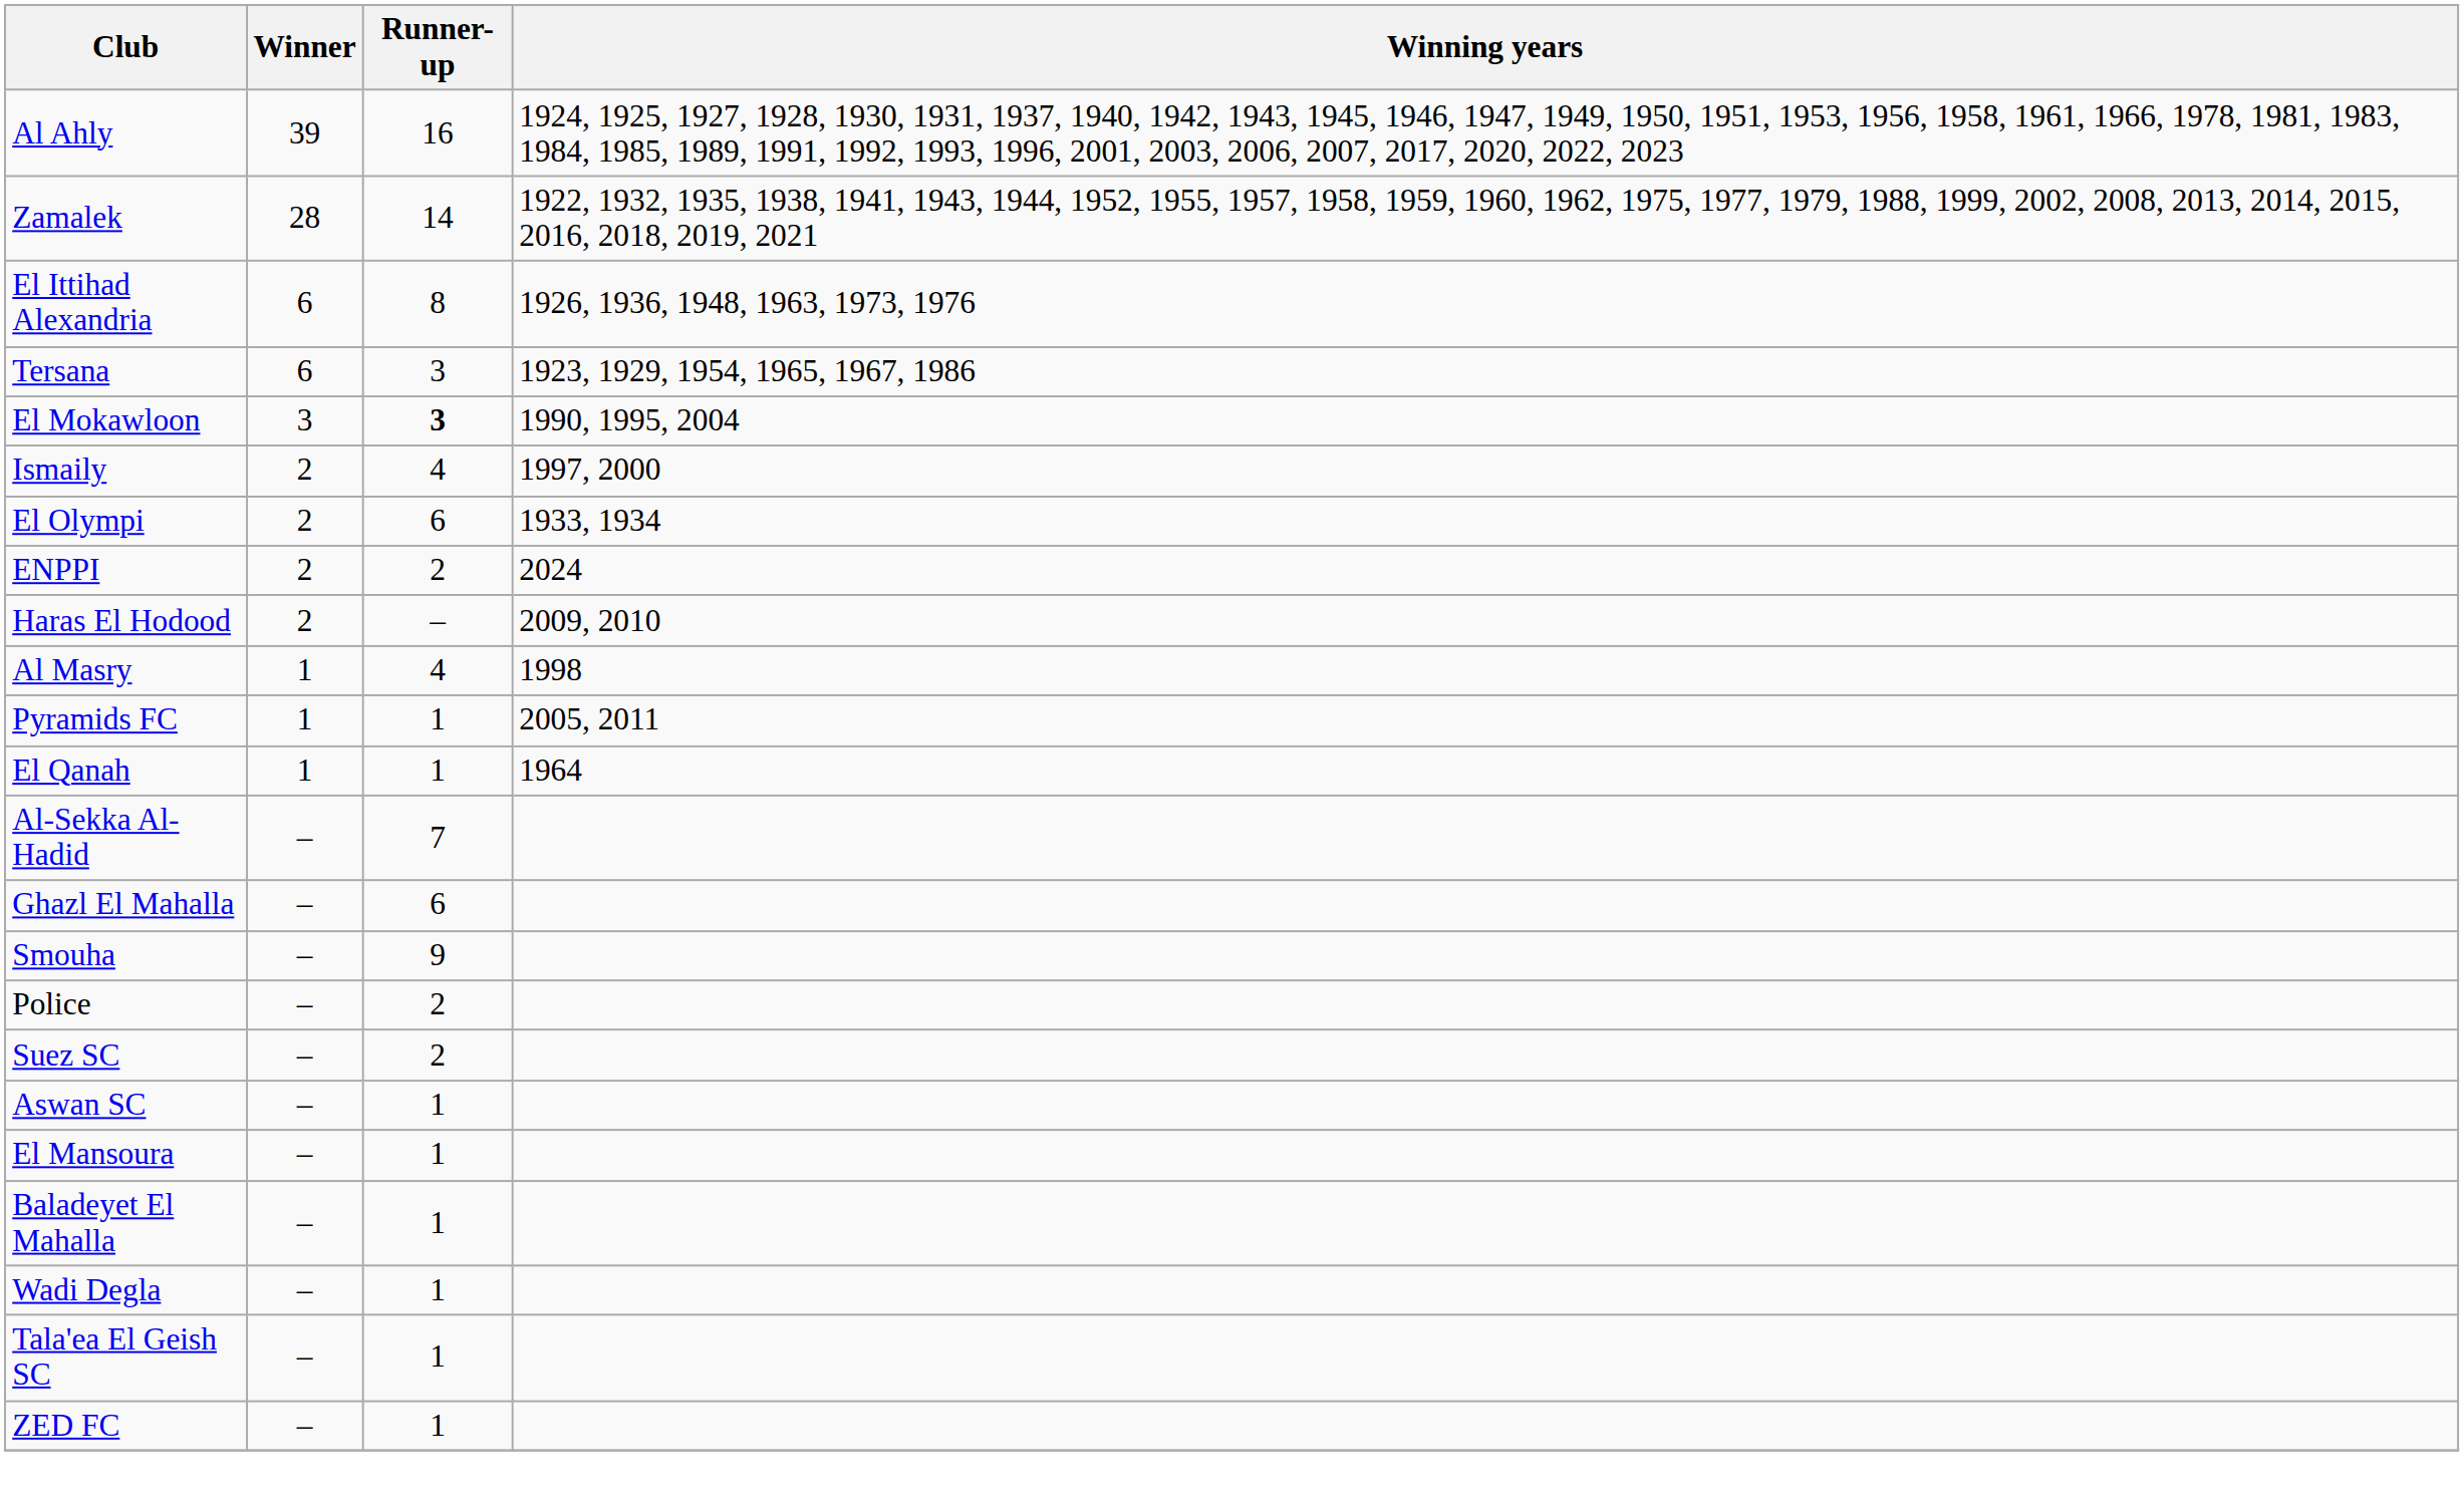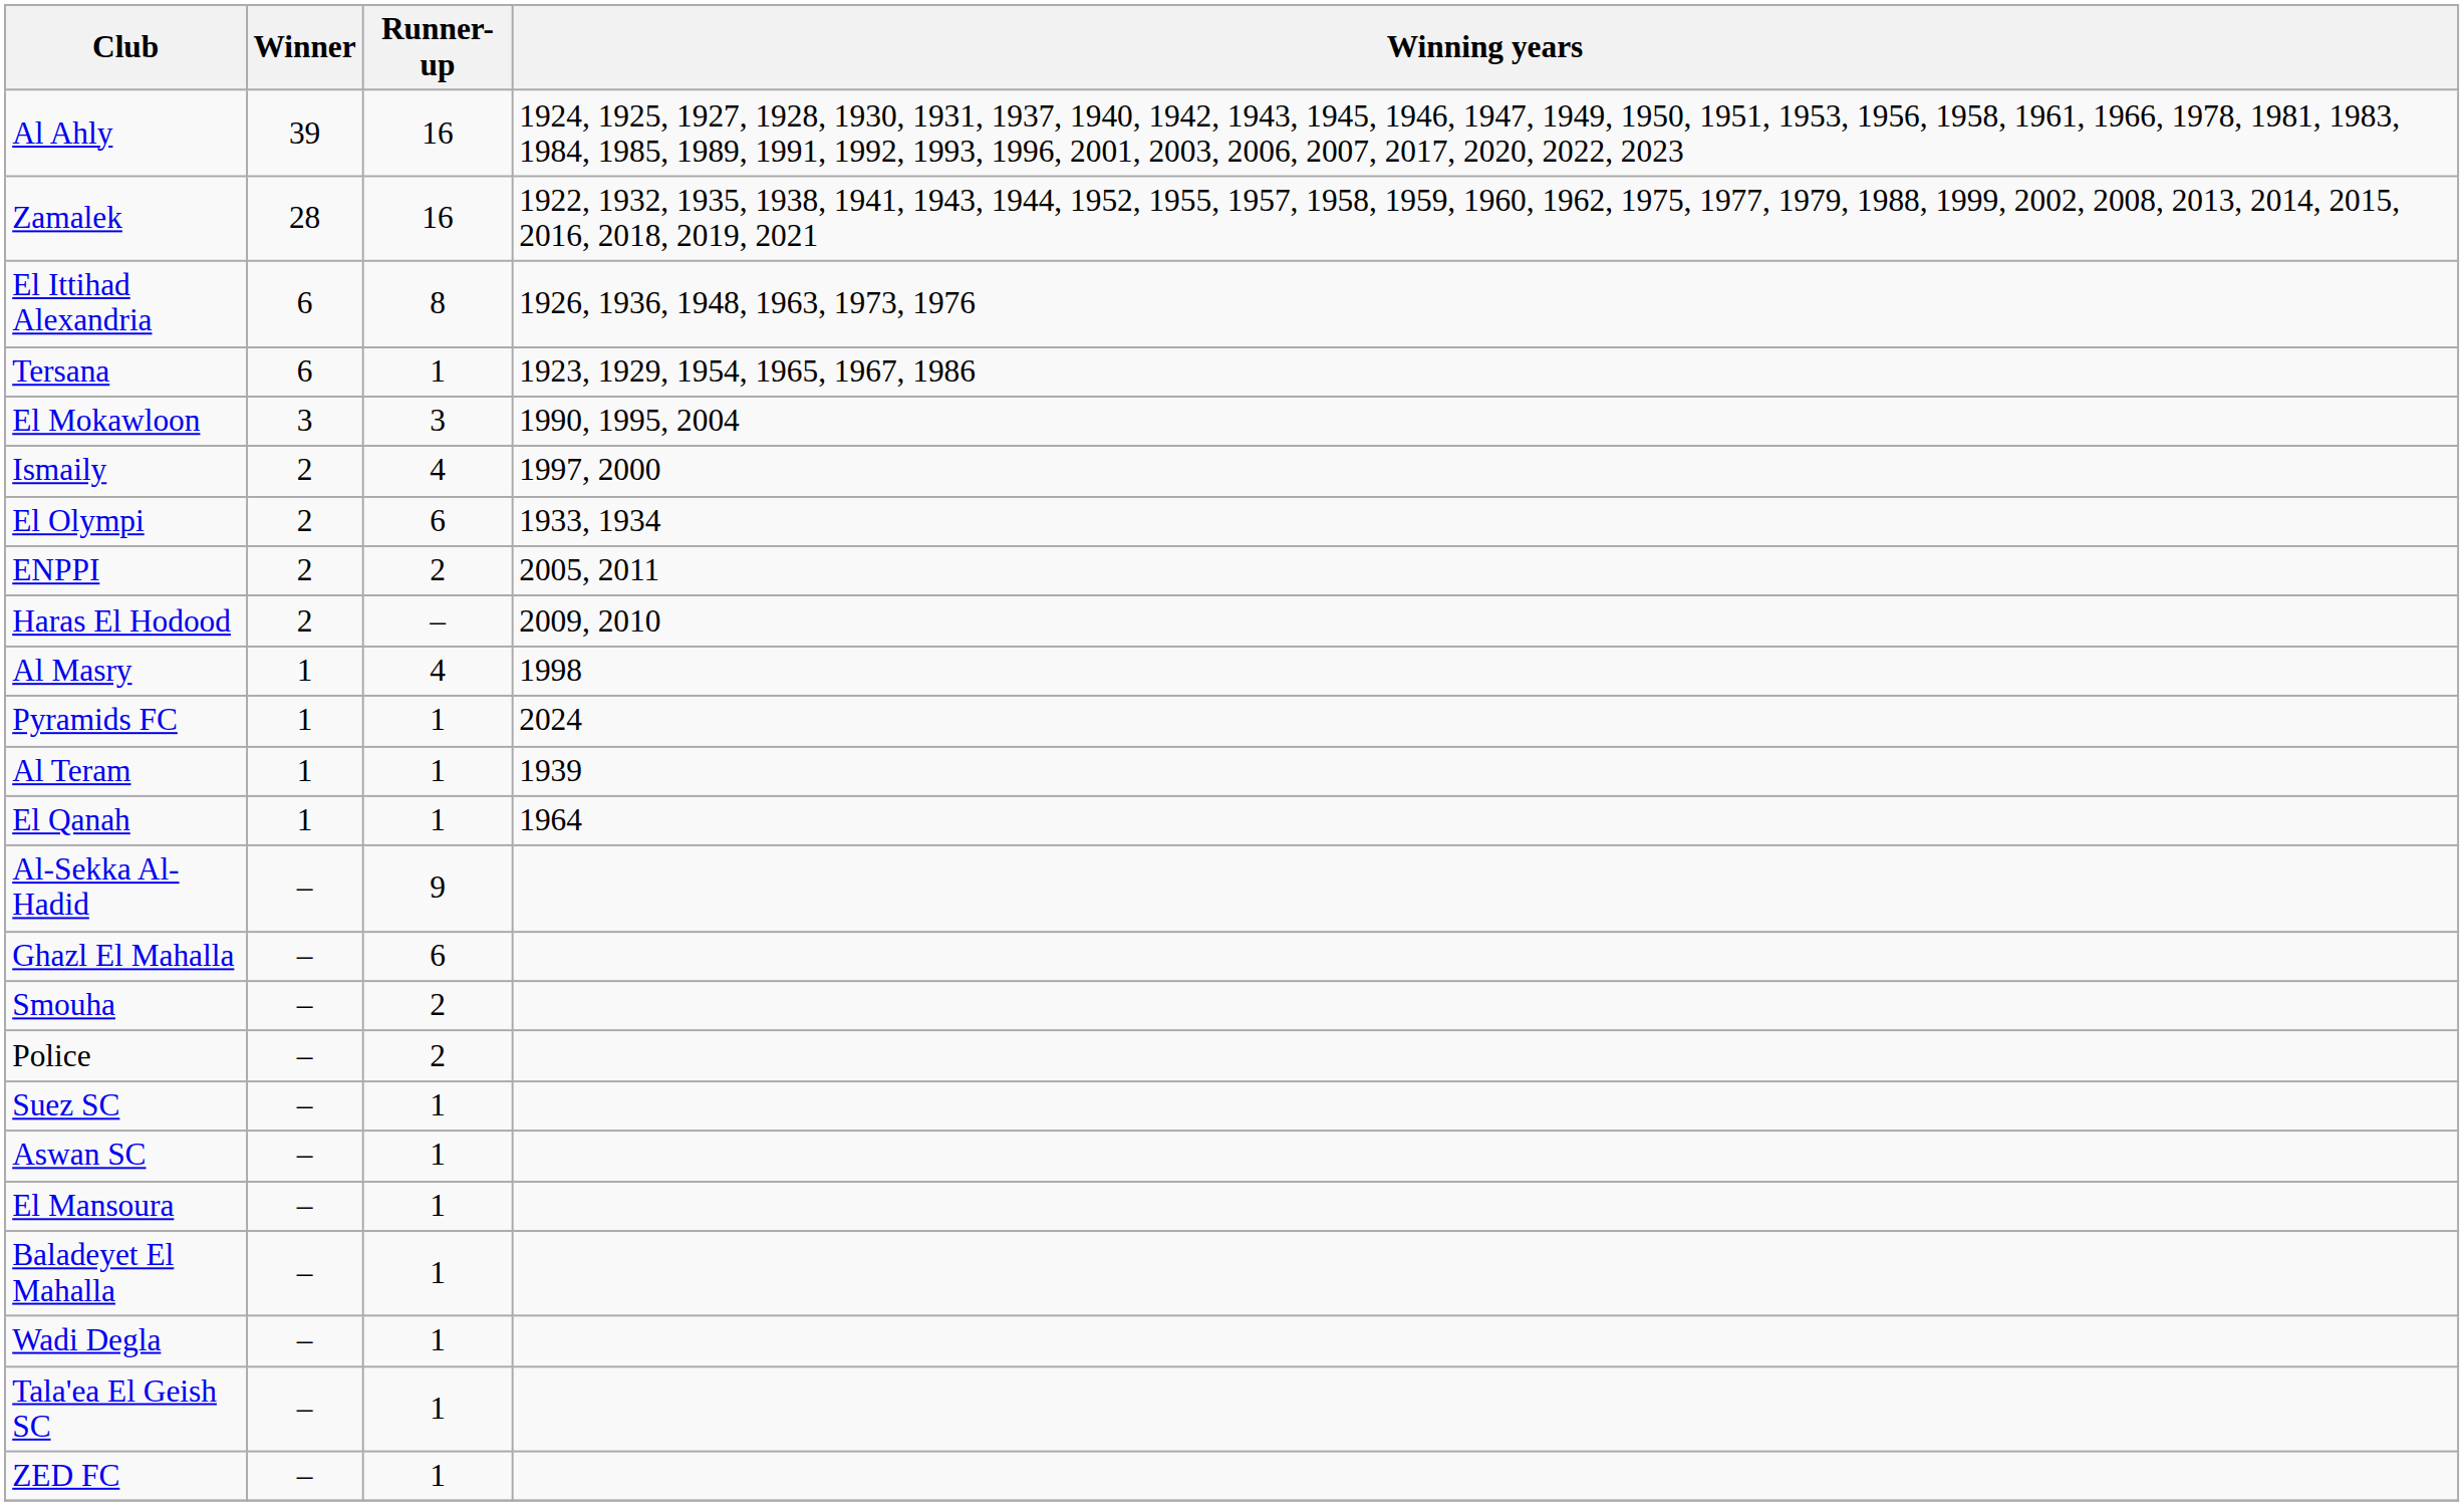Zamalek | Runner-up: 14 -> 16
Tersana | Runner-up: 3 -> 1
El Mokawloon | Runner-up: bold -> normal
ENPPI | Winning years: 2024 -> 2005, 2011
Pyramids FC | Winning years: 2005, 2011 -> 2024
+ row: Al Teram | 1 | 1 | 1939
Al-Sekka Al-Hadid | Runner-up: 7 -> 9
Smouha | Runner-up: 9 -> 2
Suez SC | Runner-up: 2 -> 1
